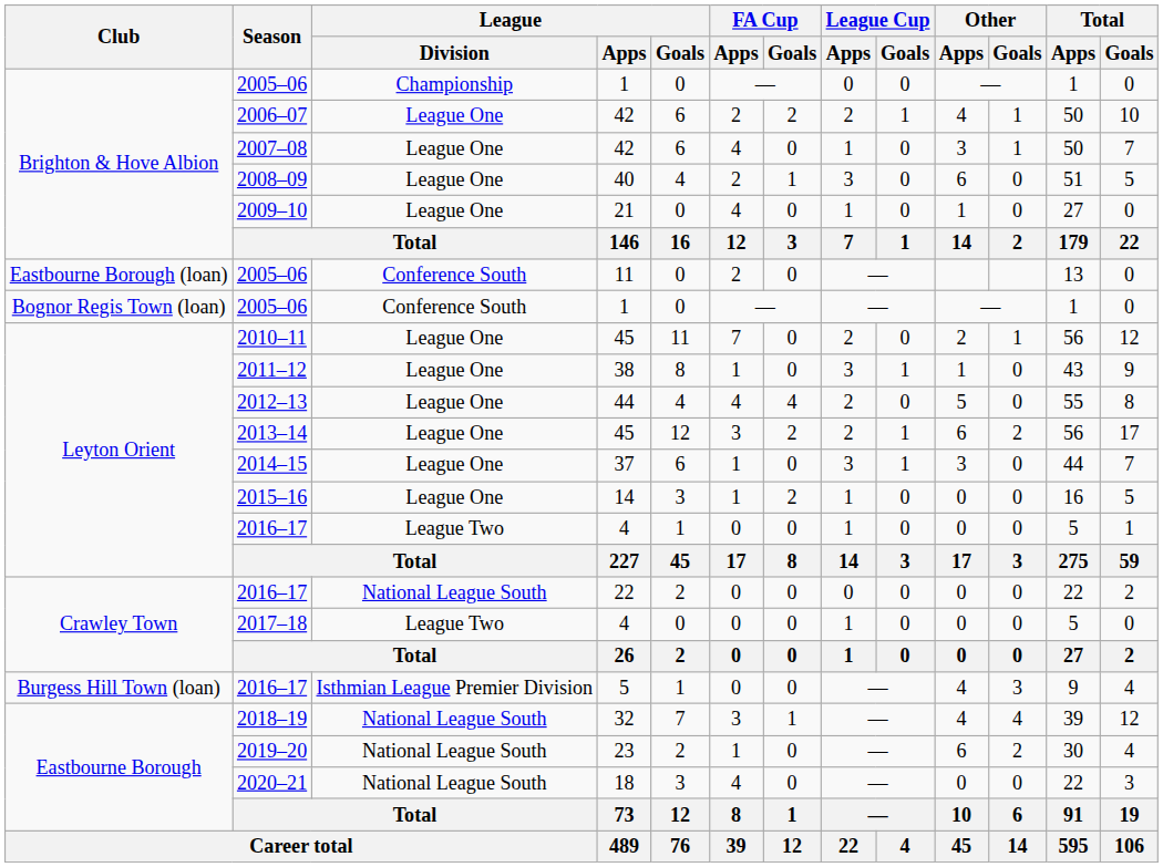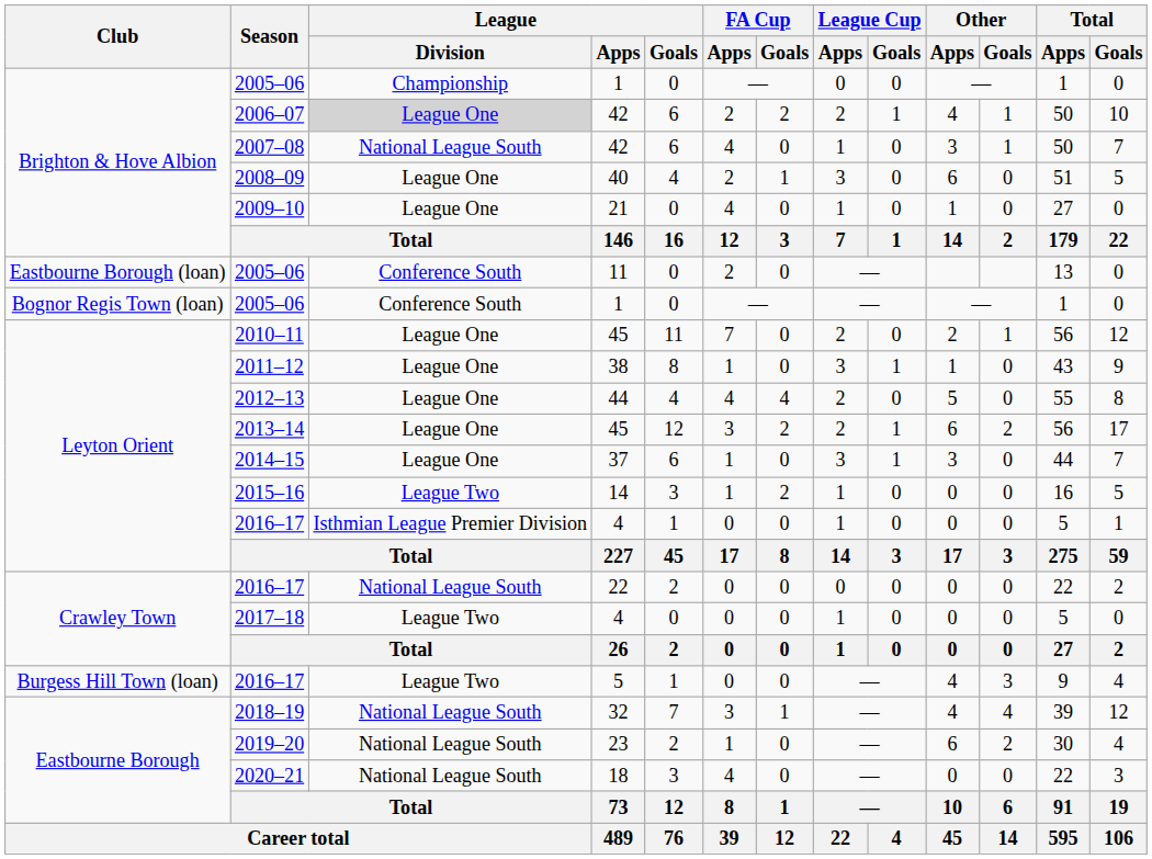2006–07 | League / Division: no background -> lightgrey background
2007–08 | League / Division: League One -> National League South
2015–16 | League / Division: League One -> League Two
Leyton Orient / 2016–17 | League / Division: League Two -> Isthmian League Premier Division
Burgess Hill Town (loan) / 2016–17 | League / Division: Isthmian League Premier Division -> League Two
